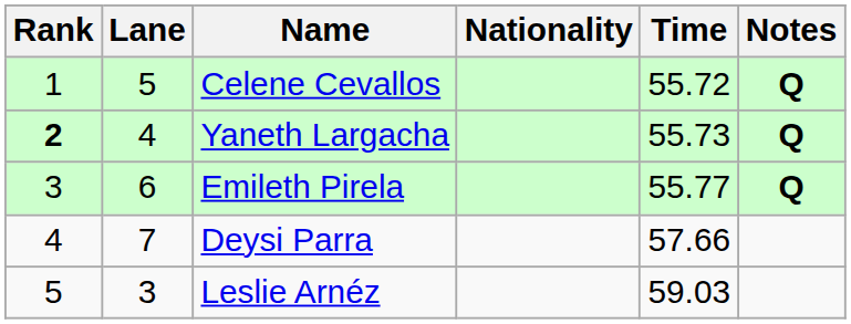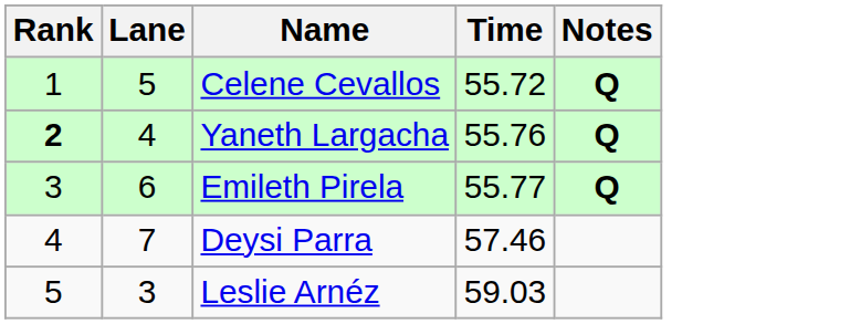- column: Nationality
Yaneth Largacha | Time: 55.73 -> 55.76
Deysi Parra | Time: 57.66 -> 57.46
